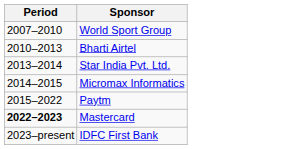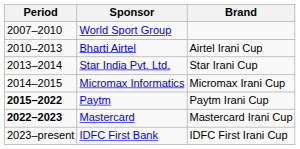+ column: Brand | Airtel Irani Cup | Star Irani Cup | Micromax Irani Cup | Paytm Irani Cup | Mastercard Irani Cup | IDFC First Irani Cup
Paytm | Period: normal -> bold
